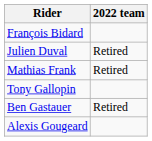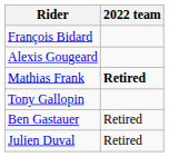rows swapped: Julien Duval <-> Alexis Gougeard
Mathias Frank | 2022 team: normal -> bold
